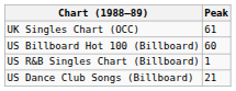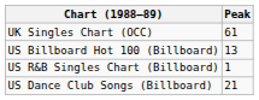US Billboard Hot 100 (Billboard) | Peak: 60 -> 13
